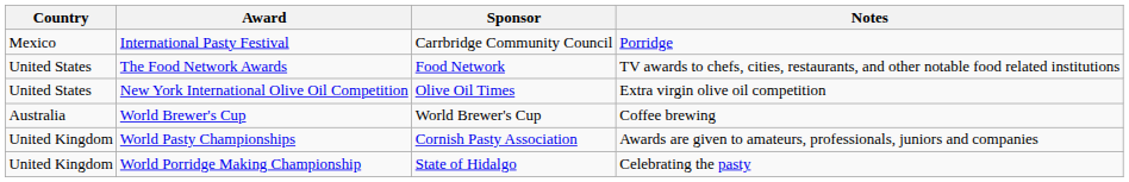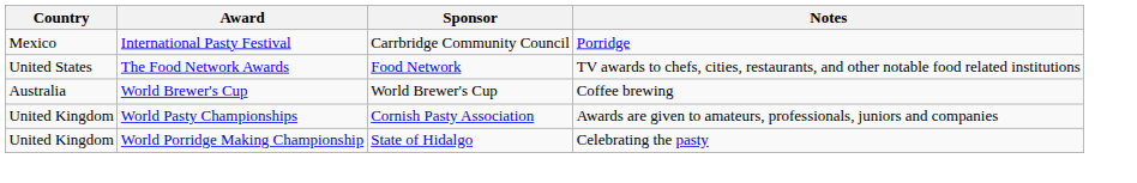- row: United States | New York International Olive Oil Competition | Olive Oil Times | Extra virgin olive oil competition
